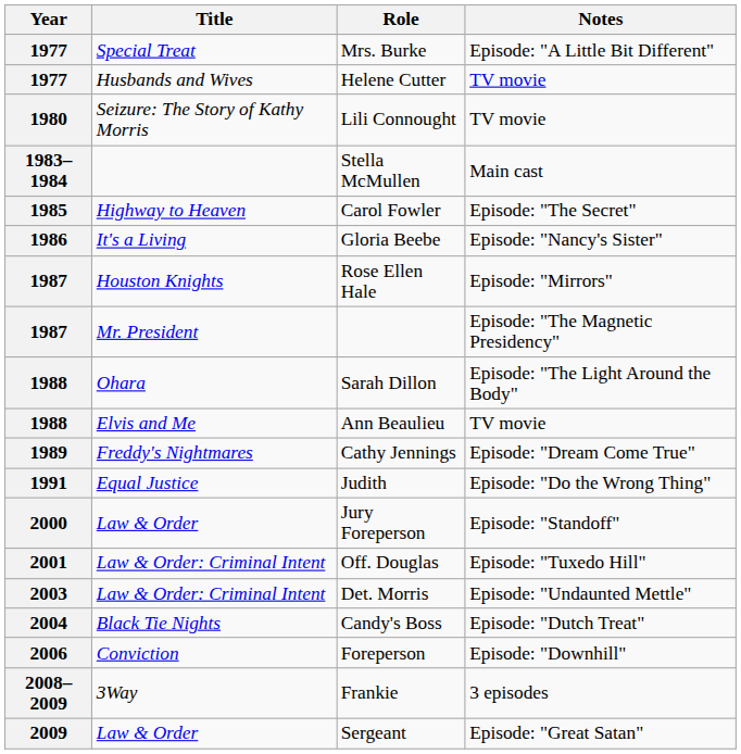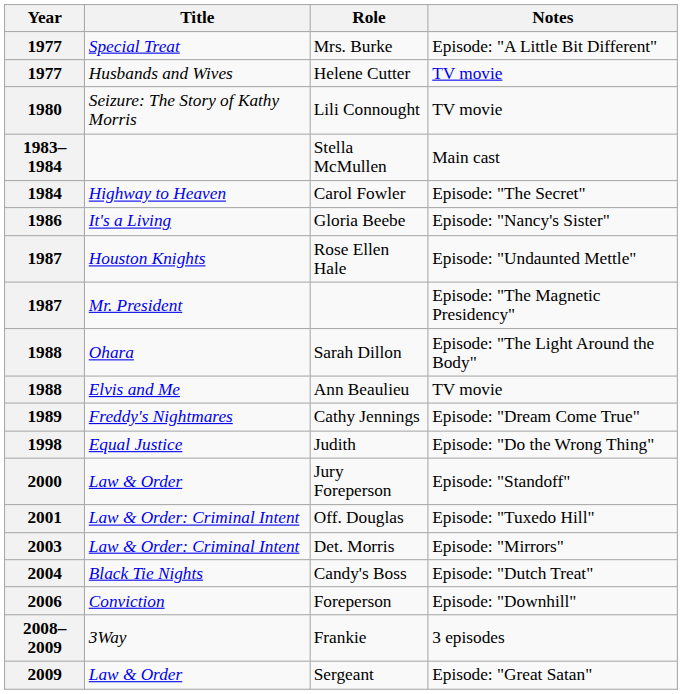Carol Fowler | Year: 1985 -> 1984
Rose Ellen Hale | Notes: Episode: "Mirrors" -> Episode: "Undaunted Mettle"
Judith | Year: 1991 -> 1998
Det. Morris | Notes: Episode: "Undaunted Mettle" -> Episode: "Mirrors"
